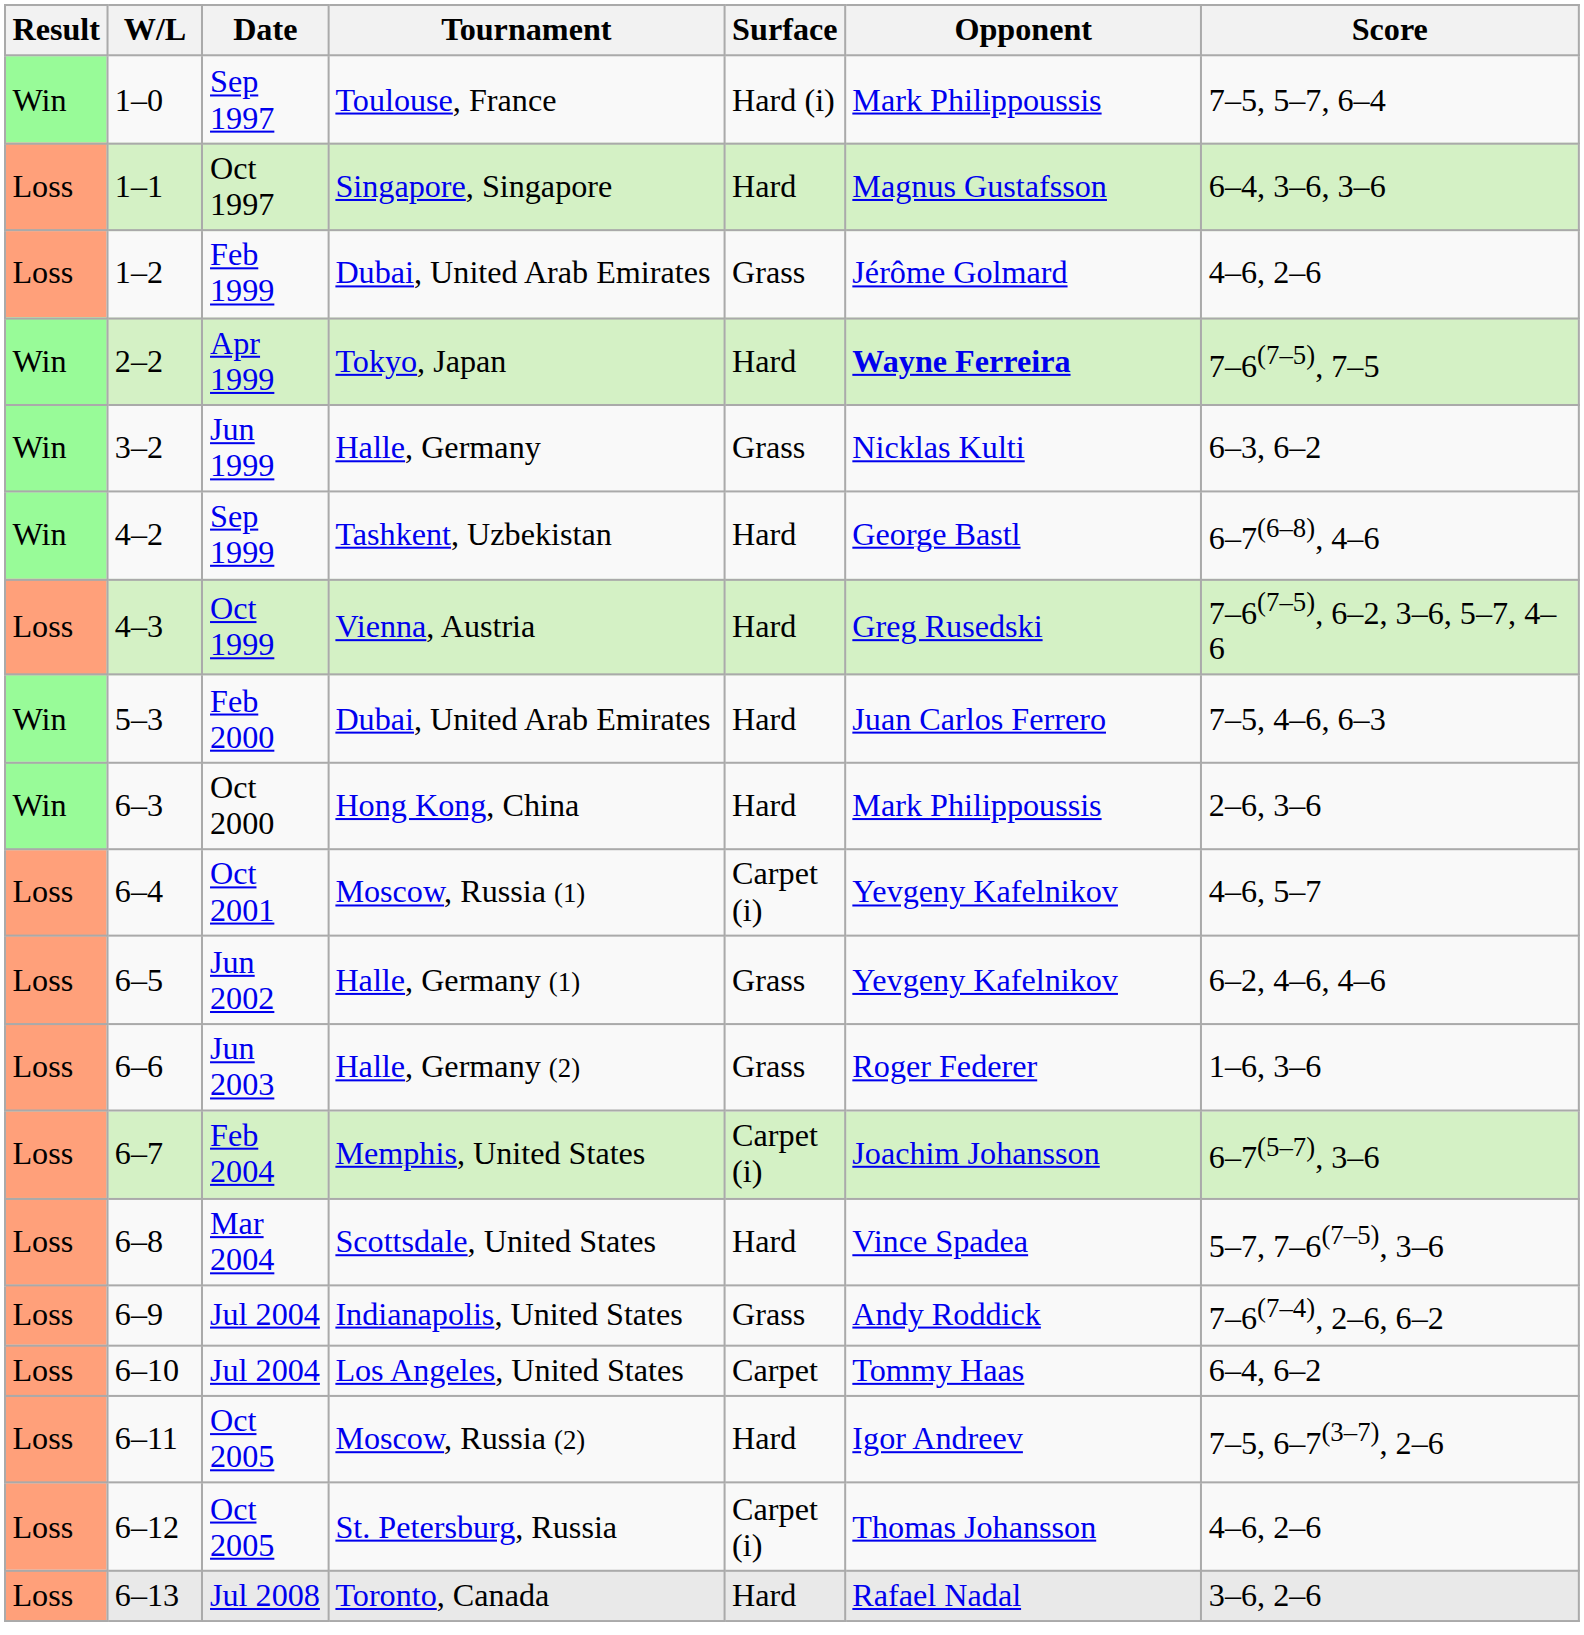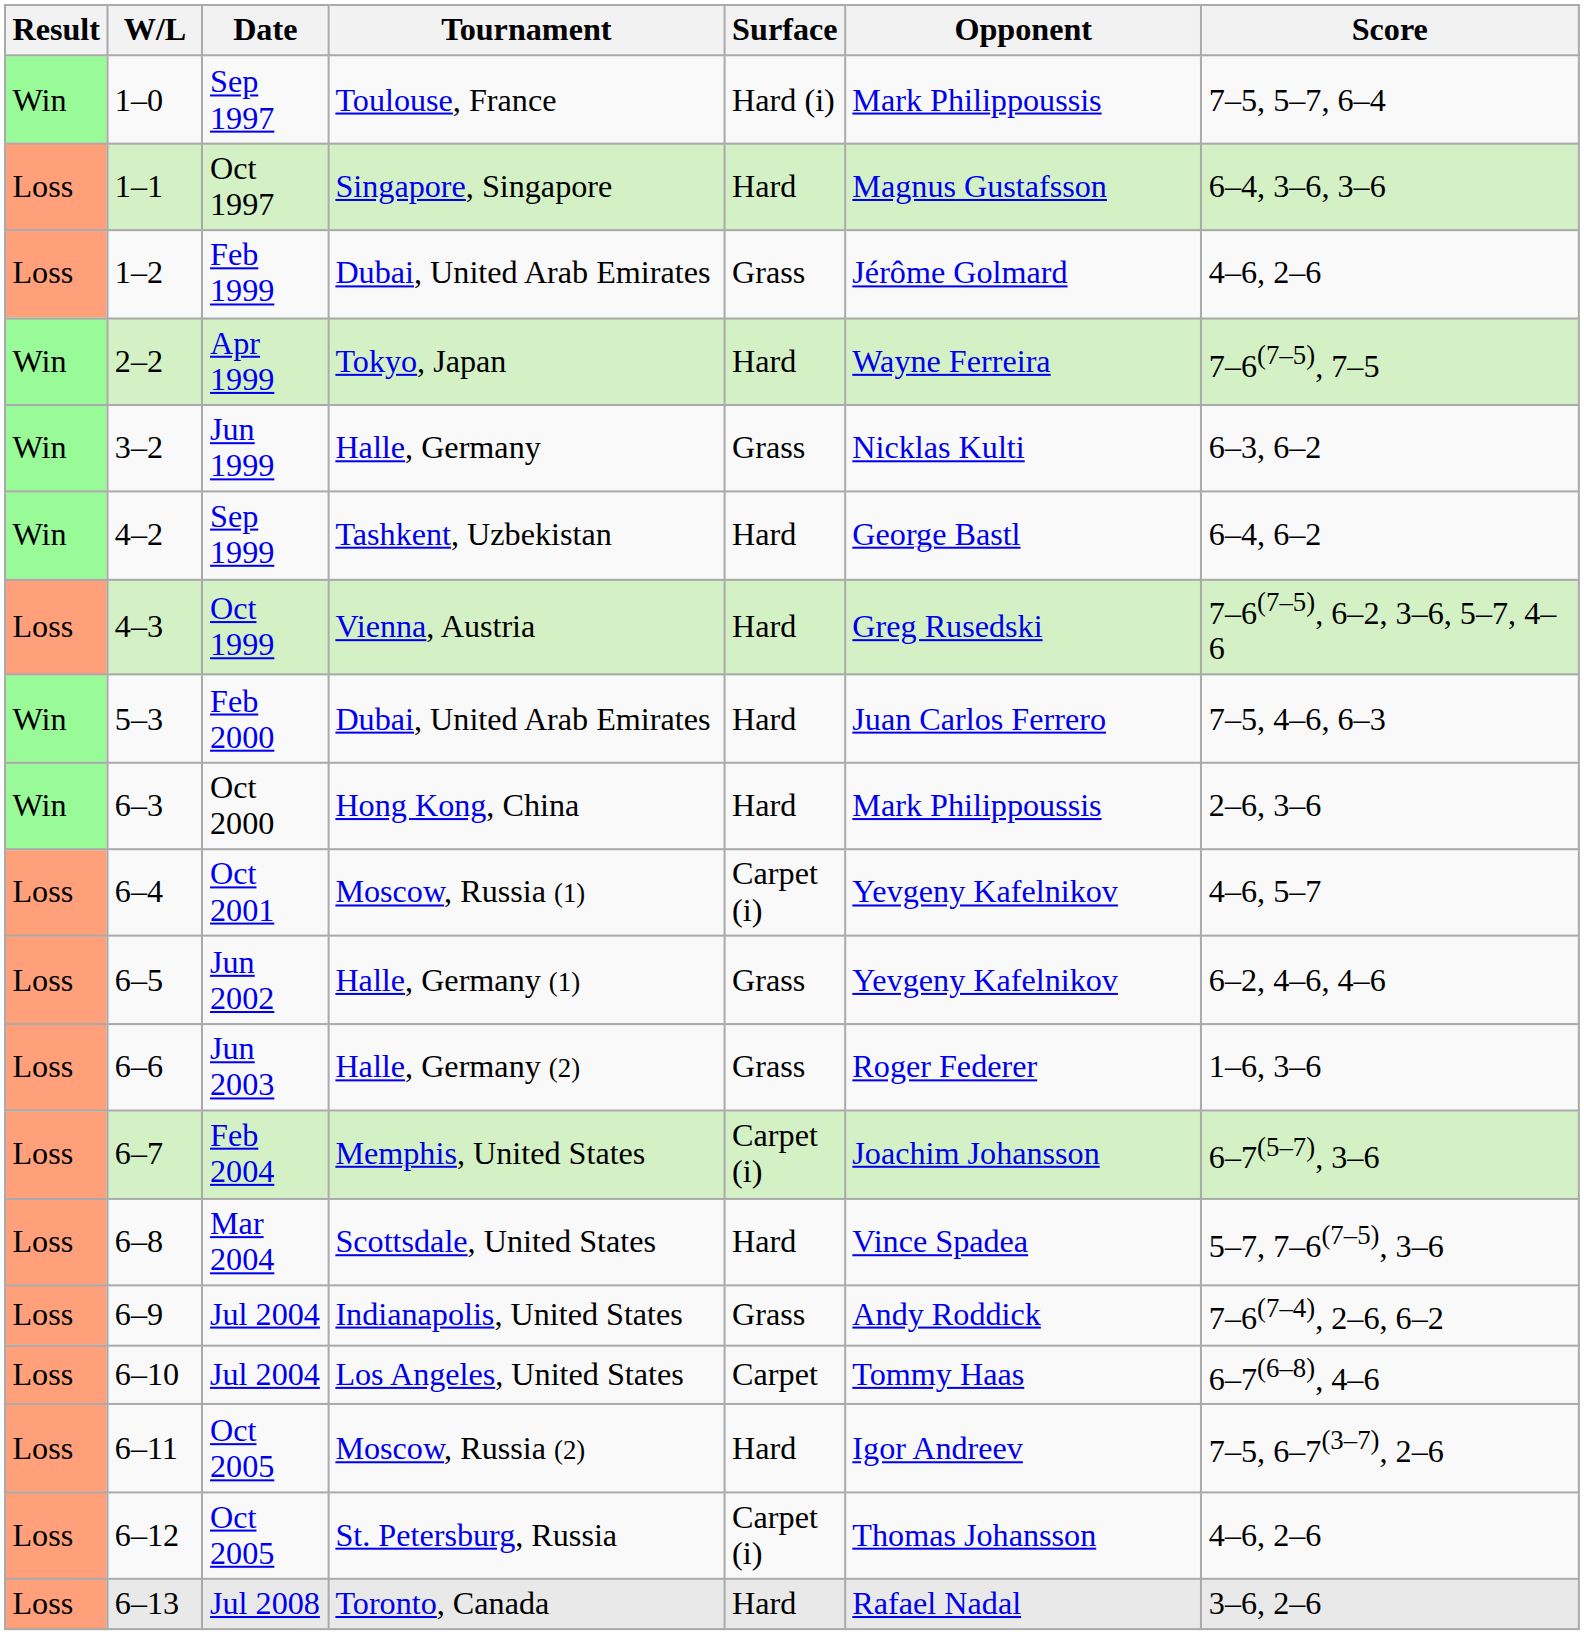Tokyo, Japan | Opponent: bold -> normal
Tashkent, Uzbekistan | Score: 6–7(6–8), 4–6 -> 6–4, 6–2
Los Angeles, United States | Score: 6–4, 6–2 -> 6–7(6–8), 4–6
